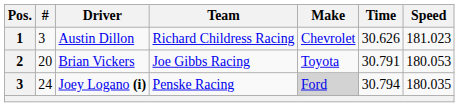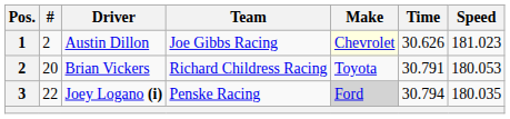Austin Dillon | #: 3 -> 2
Austin Dillon | Team: Richard Childress Racing -> Joe Gibbs Racing
Austin Dillon | Make: no background -> lightyellow background
Brian Vickers | Team: Joe Gibbs Racing -> Richard Childress Racing
Joey Logano (i) | #: 24 -> 22
